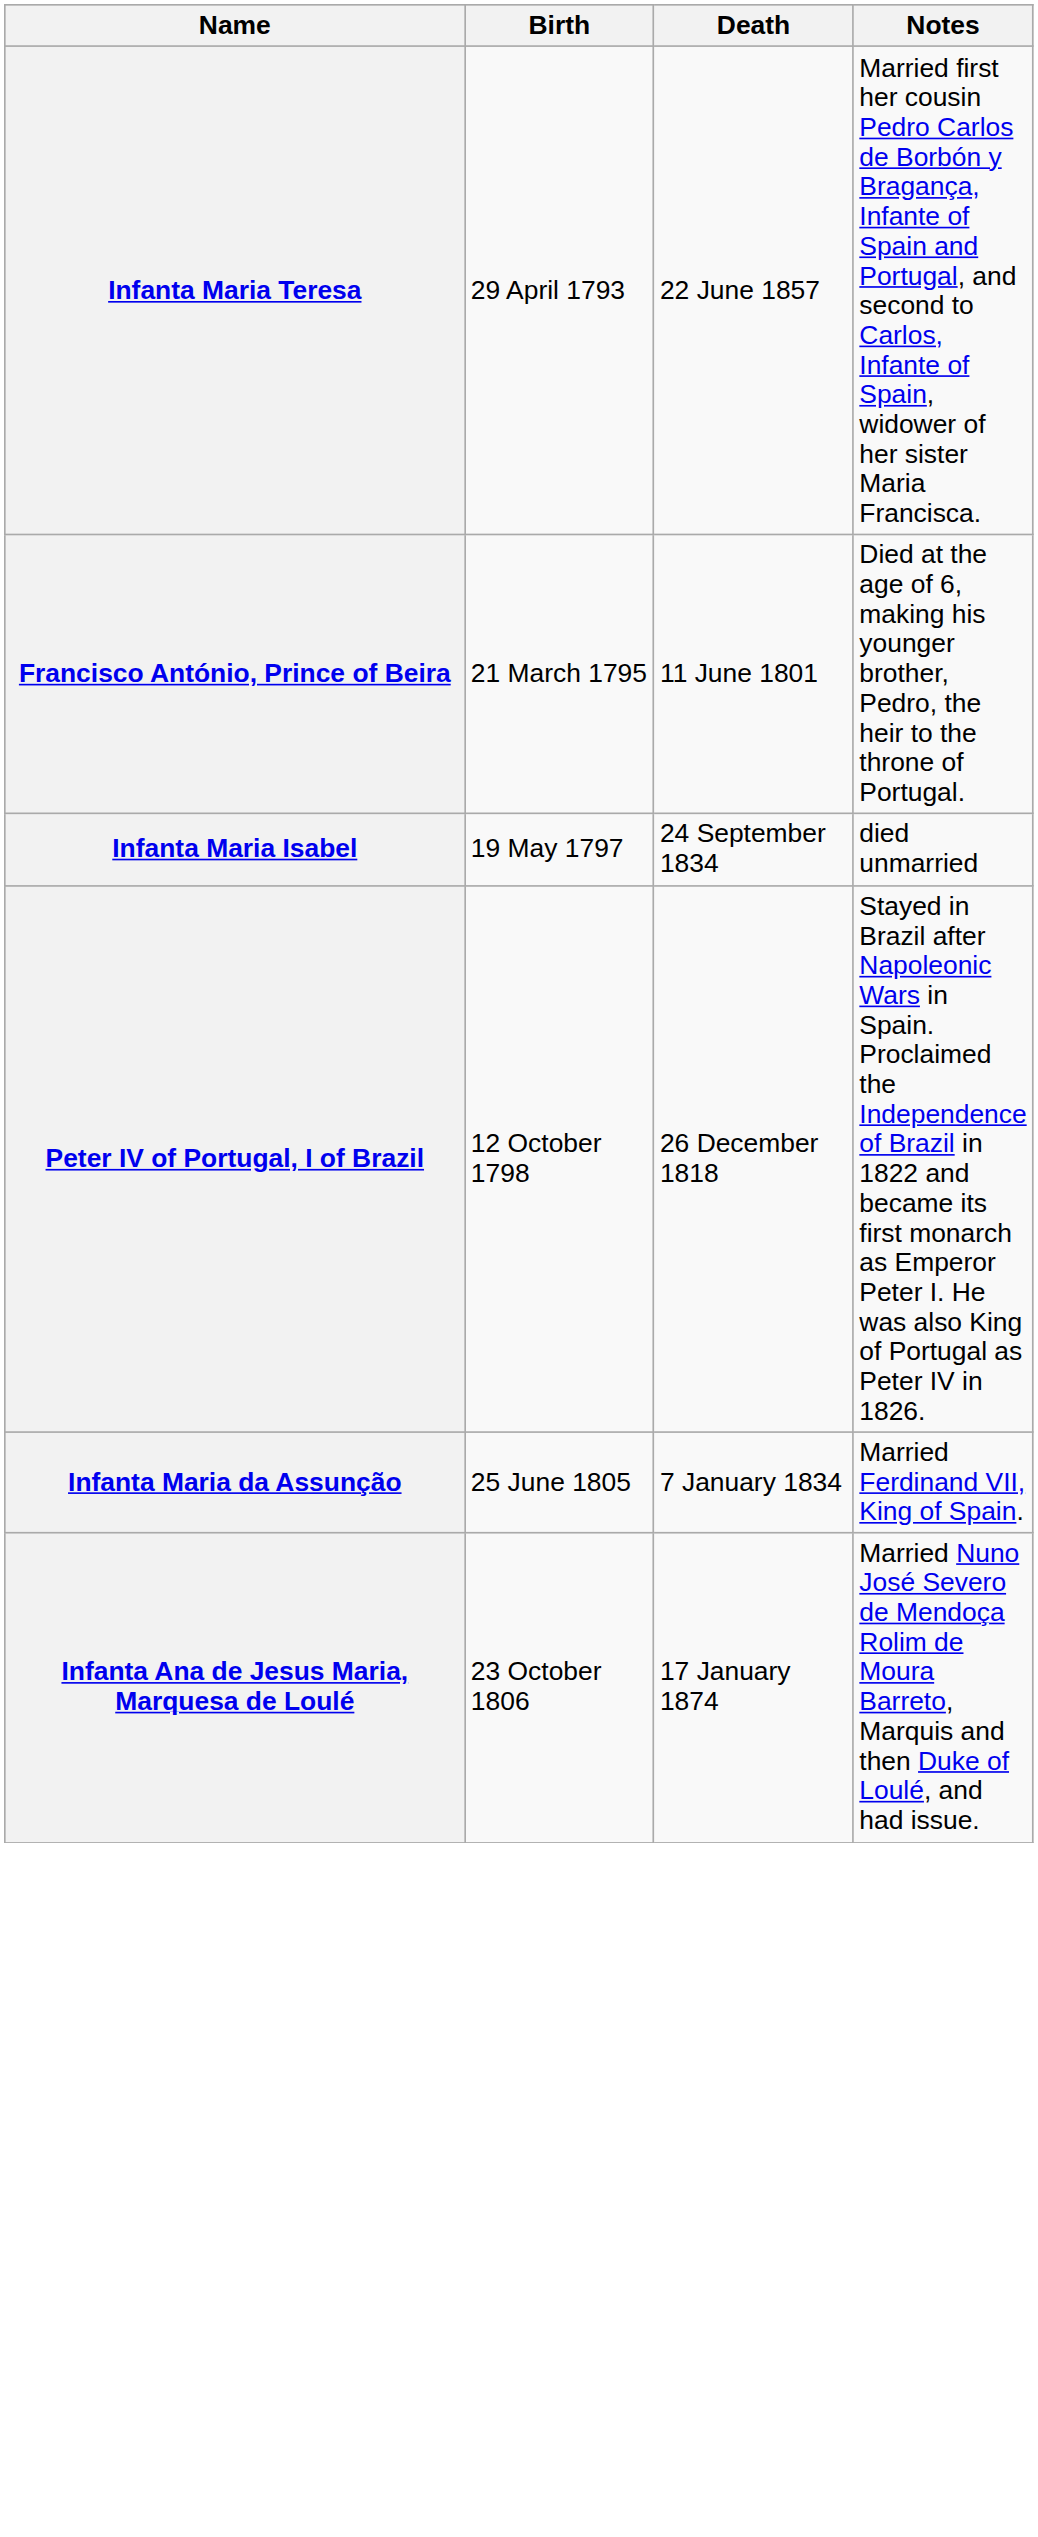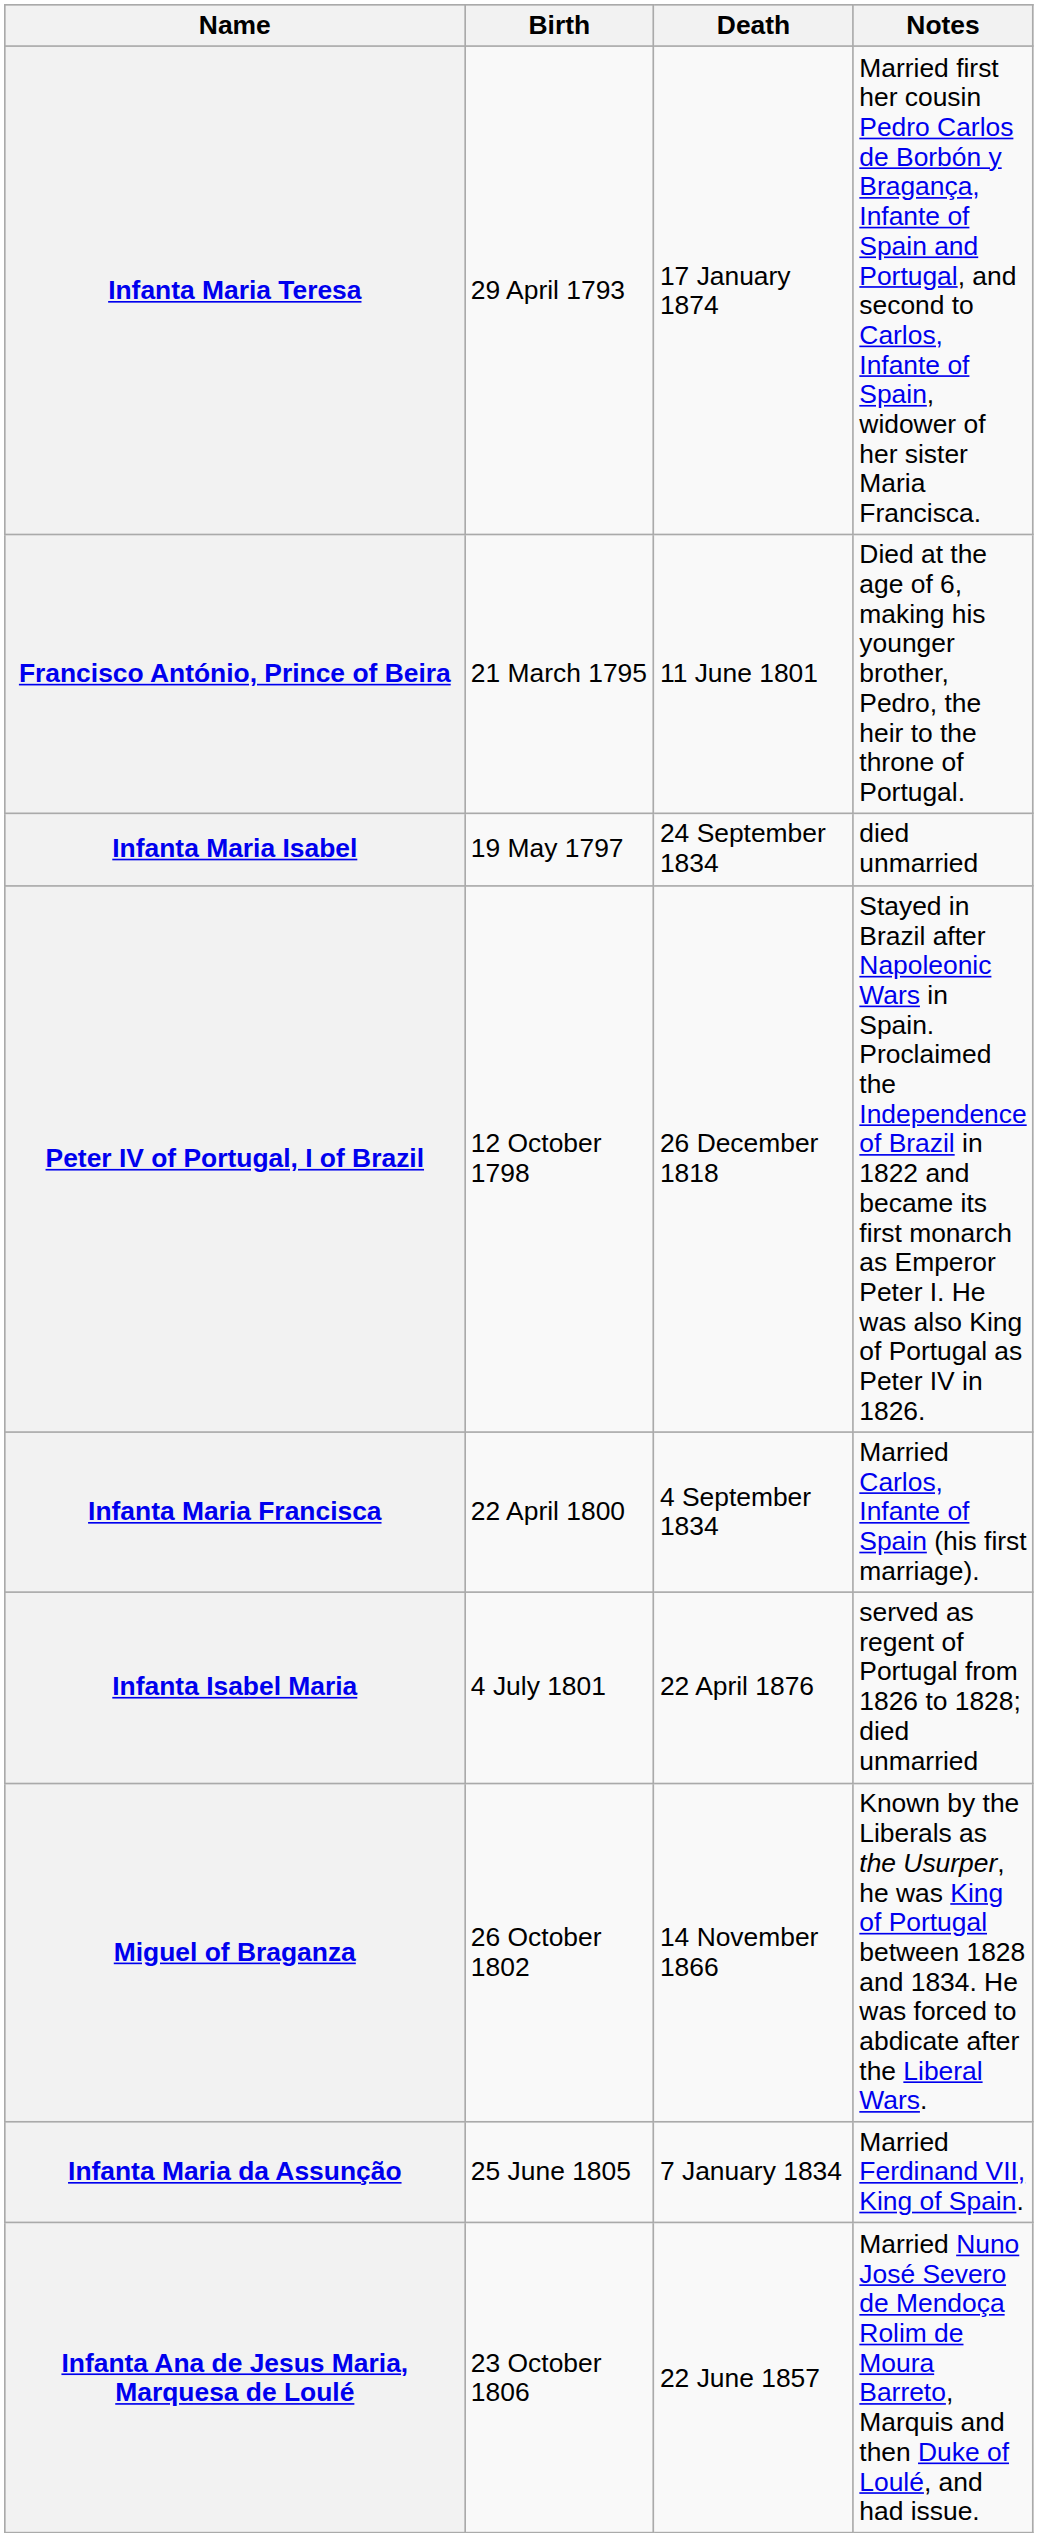Infanta Maria Teresa | Death: 22 June 1857 -> 17 January 1874
+ row: Infanta Maria Francisca | 22 April 1800 | 4 September 1834 | Married Carlos, Infante of Spain (his first marriage).
+ row: Infanta Isabel Maria | 4 July 1801 | 22 April 1876 | served as regent of Portugal from 1826 to 1828; died unmarried
+ row: Miguel of Braganza | 26 October 1802 | 14 November 1866 | Known by the Liberals as the Usurper, he was King of Portugal between 1828 and 1834. He was forced to abdicate after the Liberal Wars.
Infanta Ana de Jesus Maria, Marquesa de Loulé | Death: 17 January 1874 -> 22 June 1857
